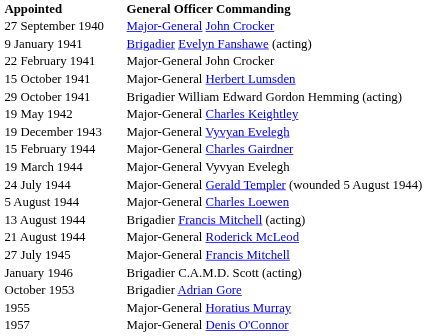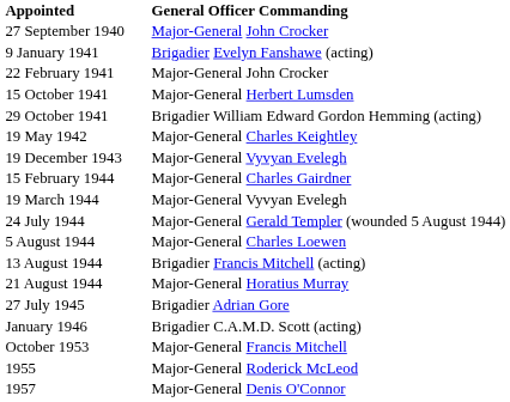21 August 1944 | General Officer Commanding: Major-General Roderick McLeod -> Major-General Horatius Murray
27 July 1945 | General Officer Commanding: Major-General Francis Mitchell -> Brigadier Adrian Gore
October 1953 | General Officer Commanding: Brigadier Adrian Gore -> Major-General Francis Mitchell
1955 | General Officer Commanding: Major-General Horatius Murray -> Major-General Roderick McLeod
